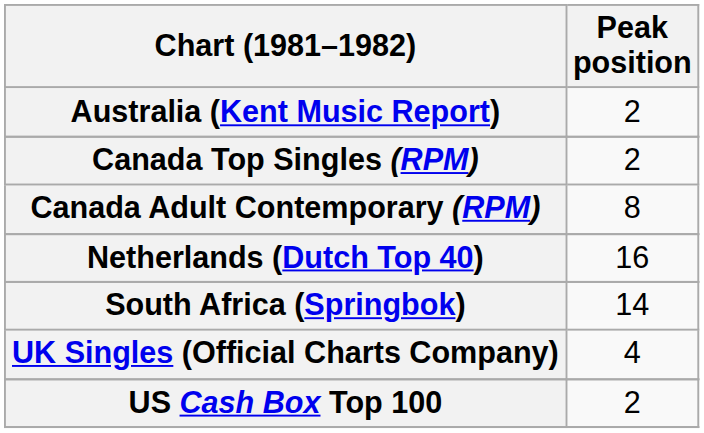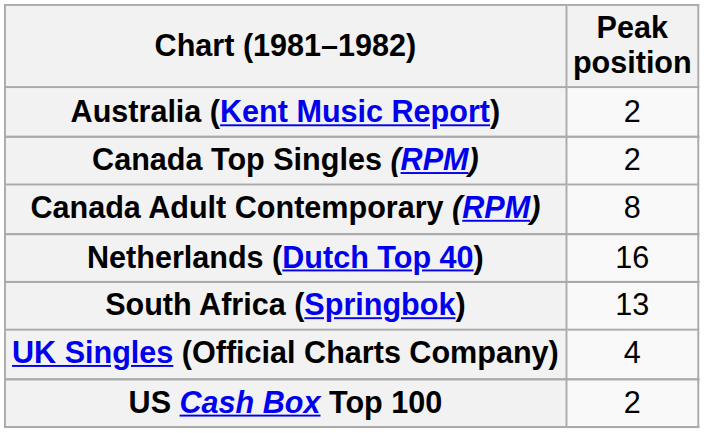South Africa (Springbok) | Peak position: 14 -> 13
